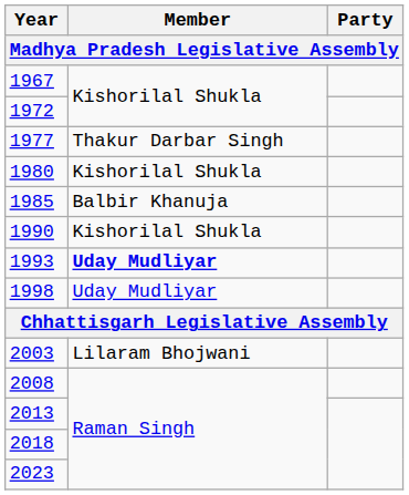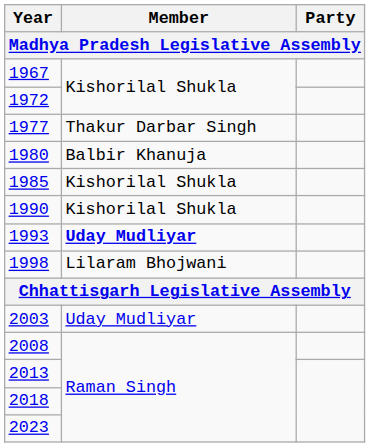1980 | Member: Kishorilal Shukla -> Balbir Khanuja
1985 | Member: Balbir Khanuja -> Kishorilal Shukla
1998 | Member: Uday Mudliyar -> Lilaram Bhojwani
2003 | Member: Lilaram Bhojwani -> Uday Mudliyar
